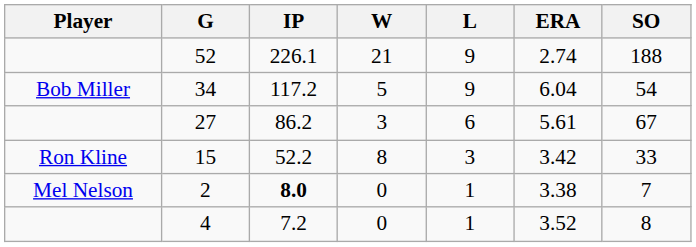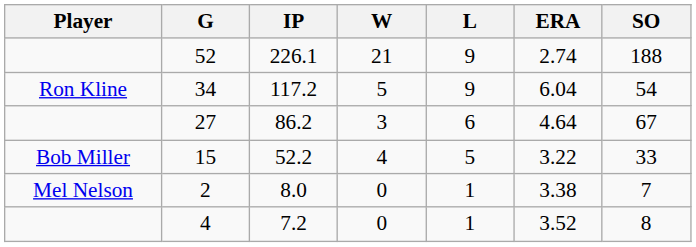34 | Player: Bob Miller -> Ron Kline
27 | ERA: 5.61 -> 4.64
15 | Player: Ron Kline -> Bob Miller
15 | W: 8 -> 4
15 | L: 3 -> 5
15 | ERA: 3.42 -> 3.22
2 | IP: bold -> normal
